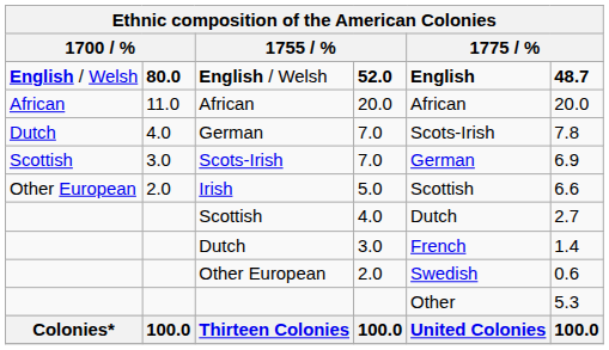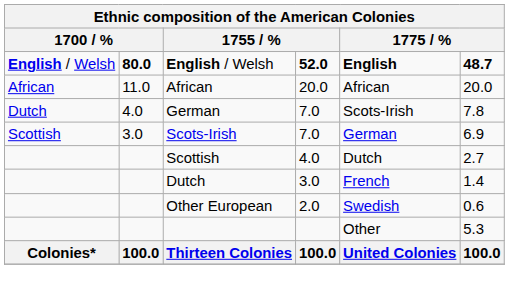- row: Other European | 2.0 | Irish | 5.0 | Scottish | 6.6
